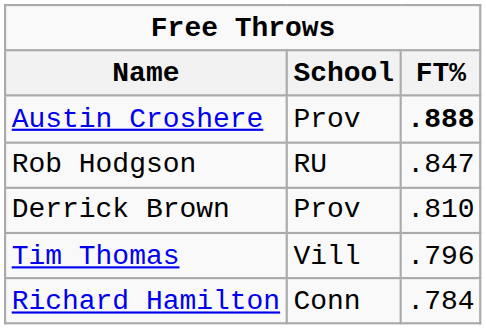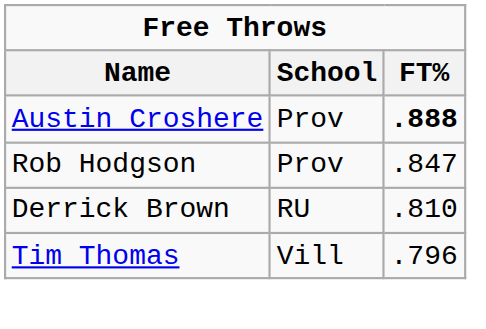Rob Hodgson | School: RU -> Prov
Derrick Brown | School: Prov -> RU
- row: Richard Hamilton | Conn | .784
